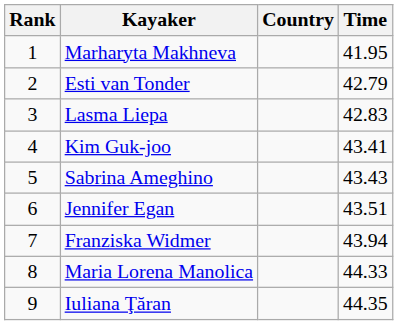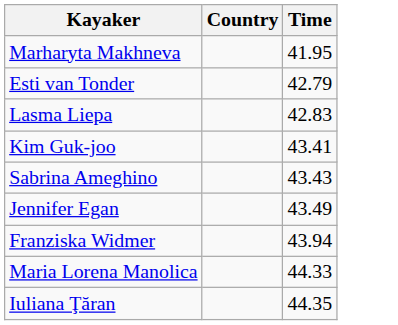- column: Rank | 1 | 2 | 3 | 4 | 5 | 6 | 7 | 8 | 9
Jennifer Egan | Time: 43.51 -> 43.49
